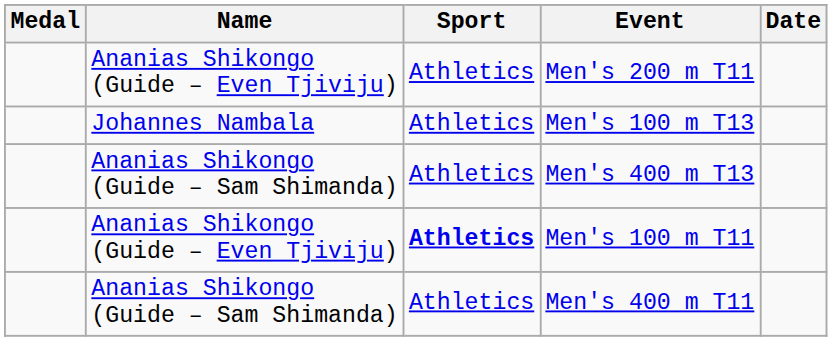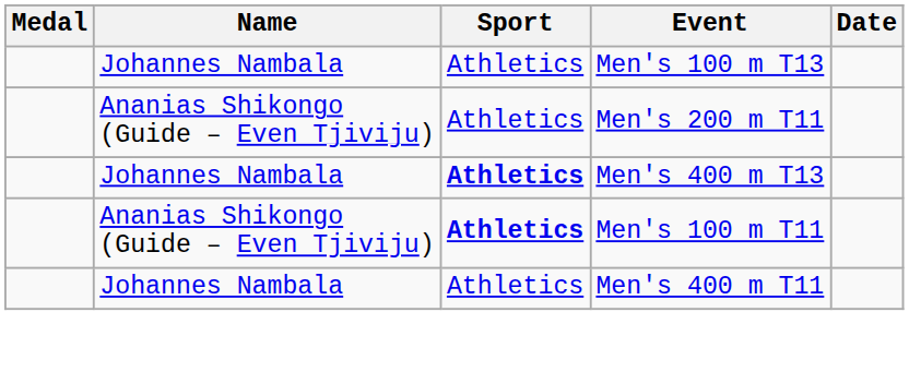rows swapped: Men's 200 m T11 <-> Men's 100 m T13
Men's 400 m T13 | Name: Ananias Shikongo (Guide – Sam Shimanda) -> Johannes Nambala
Men's 400 m T13 | Sport: normal -> bold
Men's 400 m T11 | Name: Ananias Shikongo (Guide – Sam Shimanda) -> Johannes Nambala
